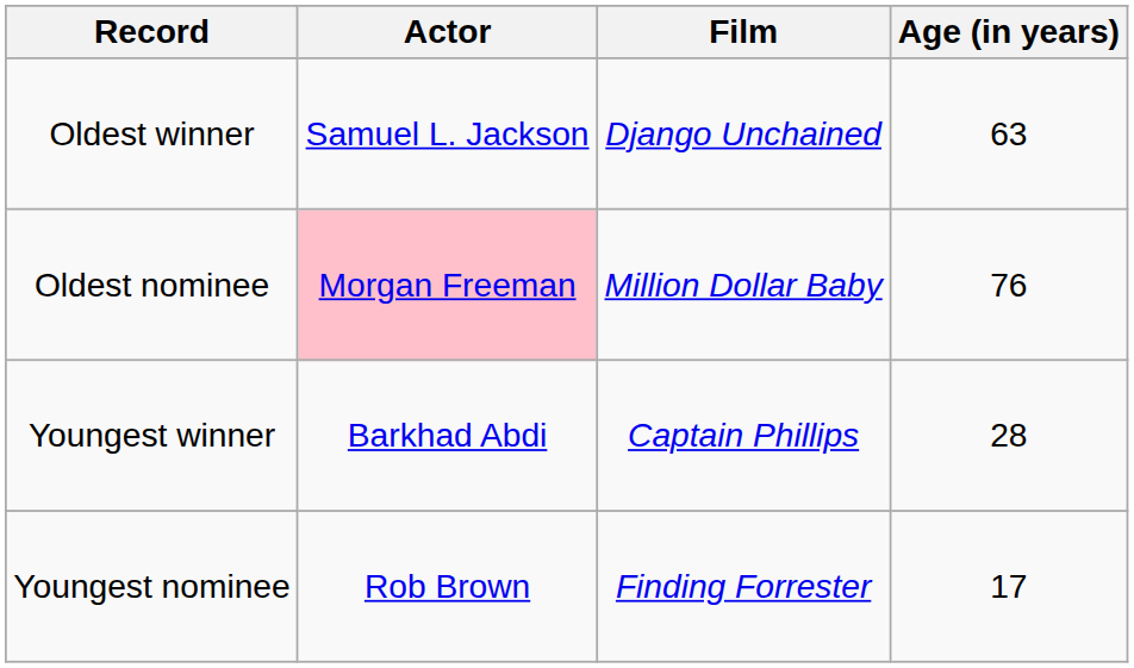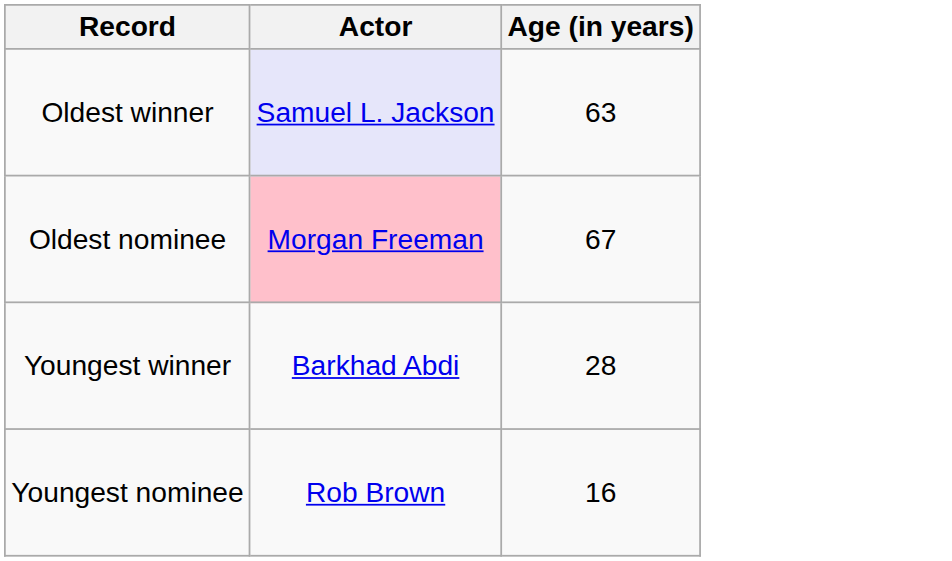- column: Film | Django Unchained | Million Dollar Baby | Captain Phillips | Finding Forrester
Oldest winner | Actor: no background -> lavender background
Oldest nominee | Age (in years): 76 -> 67
Youngest nominee | Age (in years): 17 -> 16
